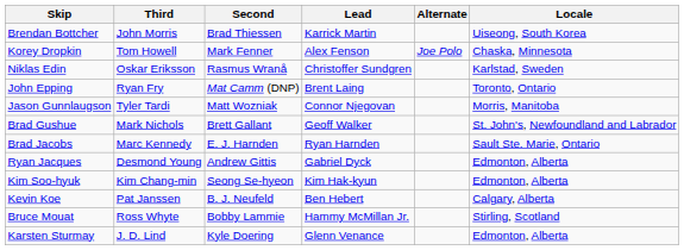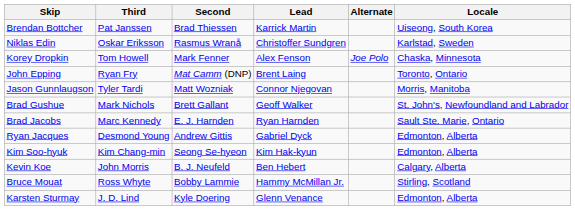Brendan Bottcher | Third: John Morris -> Pat Janssen
rows swapped: Korey Dropkin <-> Niklas Edin
Kevin Koe | Third: Pat Janssen -> John Morris
